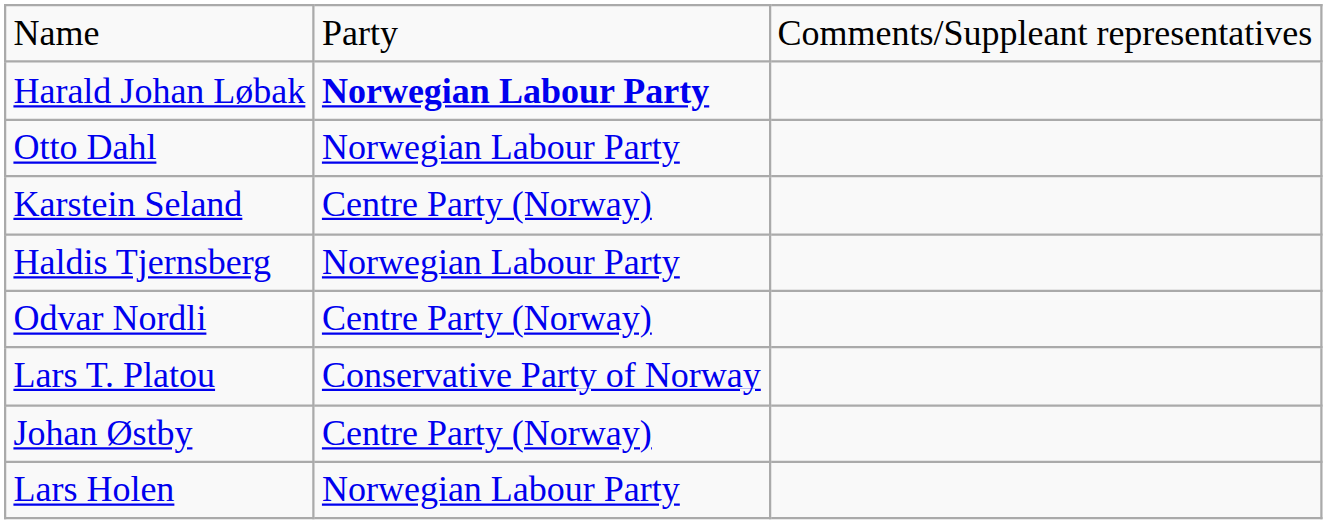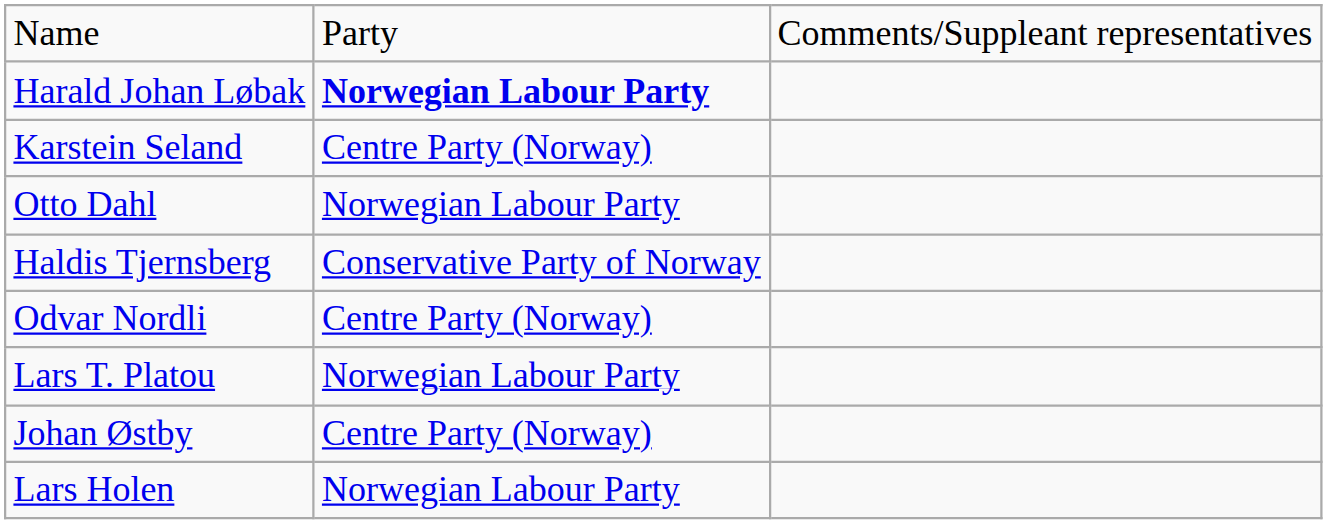rows swapped: Otto Dahl <-> Karstein Seland
Haldis Tjernsberg | column 2: Norwegian Labour Party -> Conservative Party of Norway
Lars T. Platou | column 2: Conservative Party of Norway -> Norwegian Labour Party
